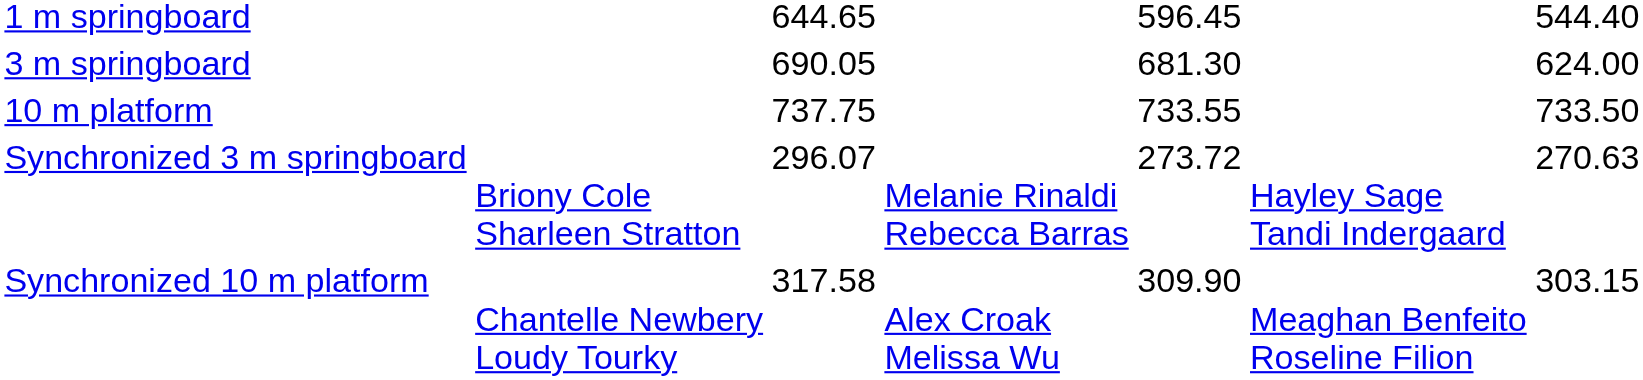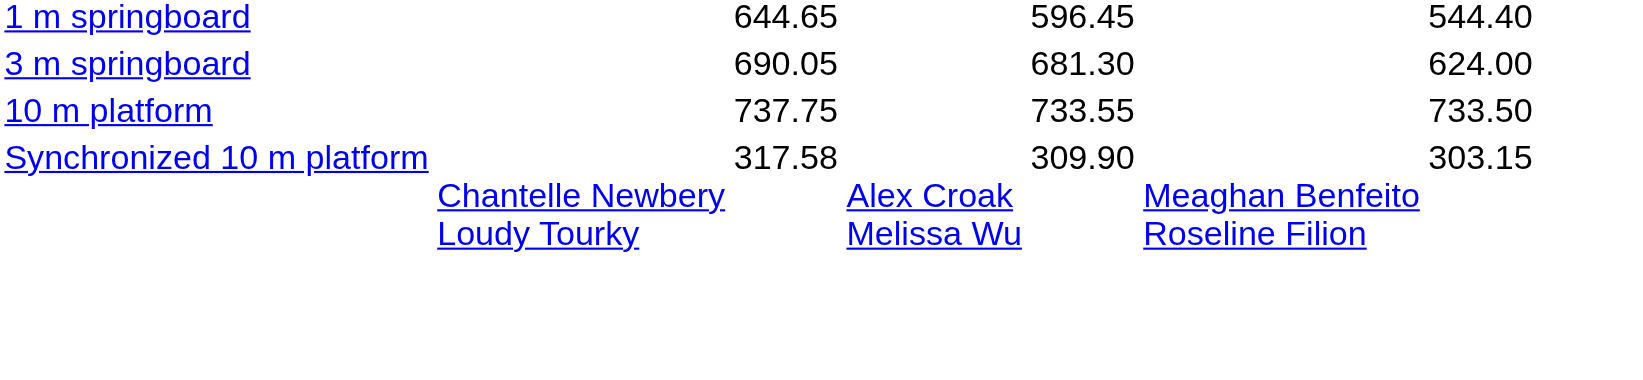- row: Synchronized 3 m springboard | Briony Cole Sharleen Stratton | 296.07 | Melanie Rinaldi Rebecca Barras | 273.72 | Hayley Sage Tandi Indergaard | 270.63
